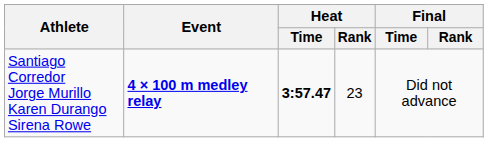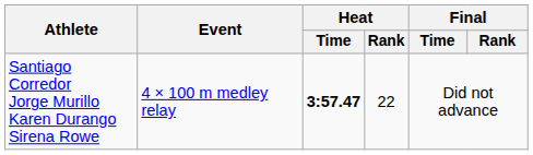Santiago Corredor Jorge Murillo Karen Durango Sirena Rowe | Event: bold -> normal
Santiago Corredor Jorge Murillo Karen Durango Sirena Rowe | Heat / Rank: 23 -> 22
